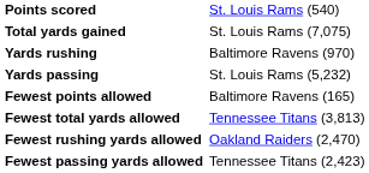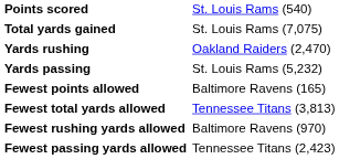Yards rushing | column 2: Baltimore Ravens (970) -> Oakland Raiders (2,470)
Fewest rushing yards allowed | column 2: Oakland Raiders (2,470) -> Baltimore Ravens (970)
